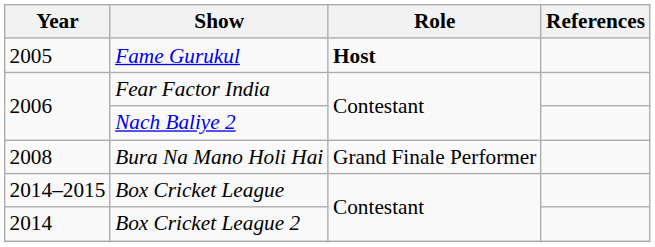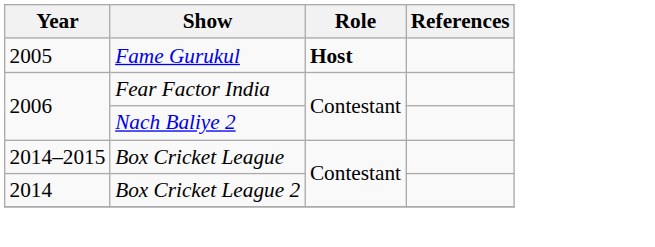- row: 2008 | Bura Na Mano Holi Hai | Grand Finale Performer
